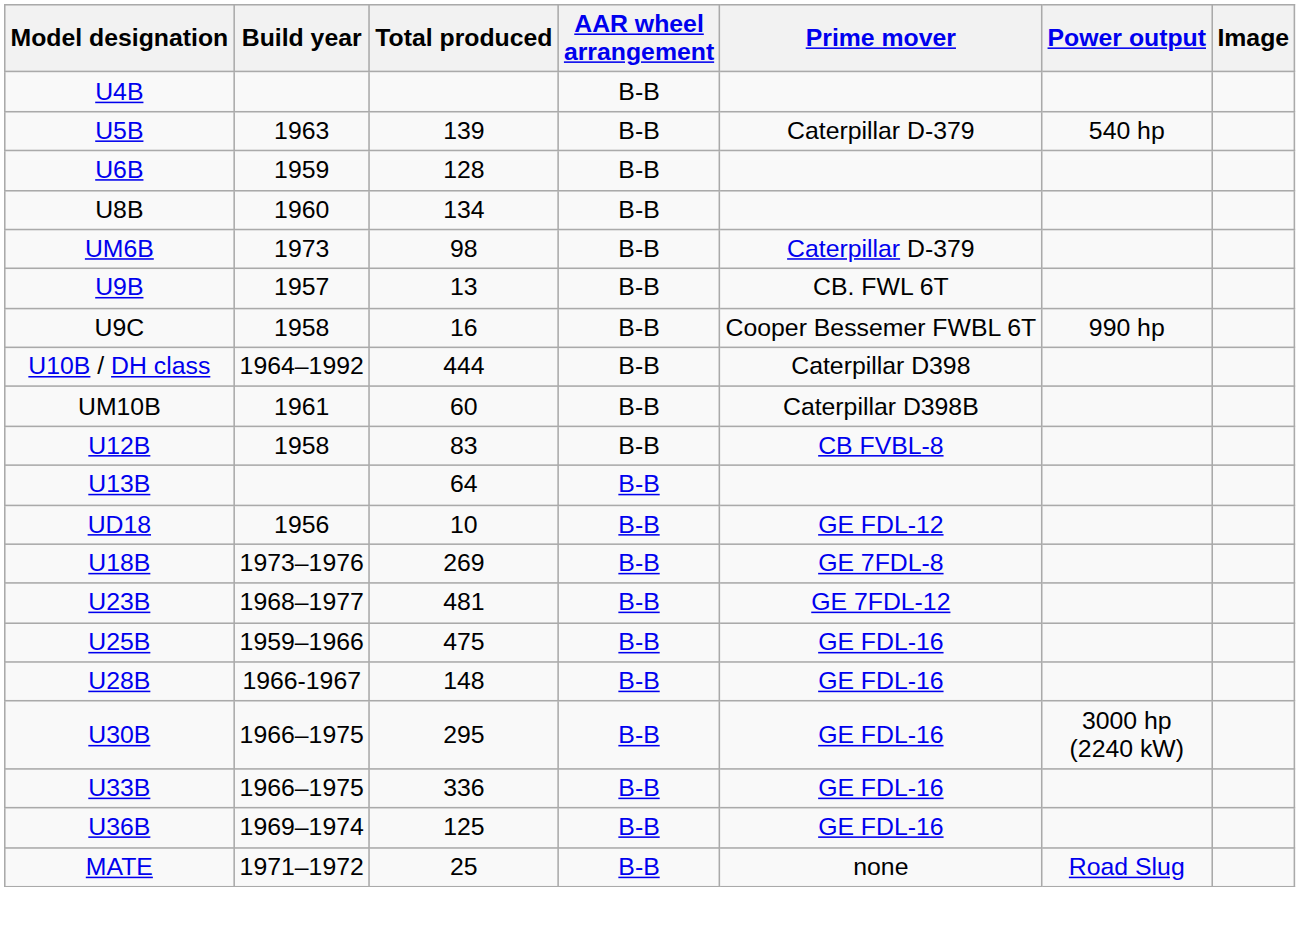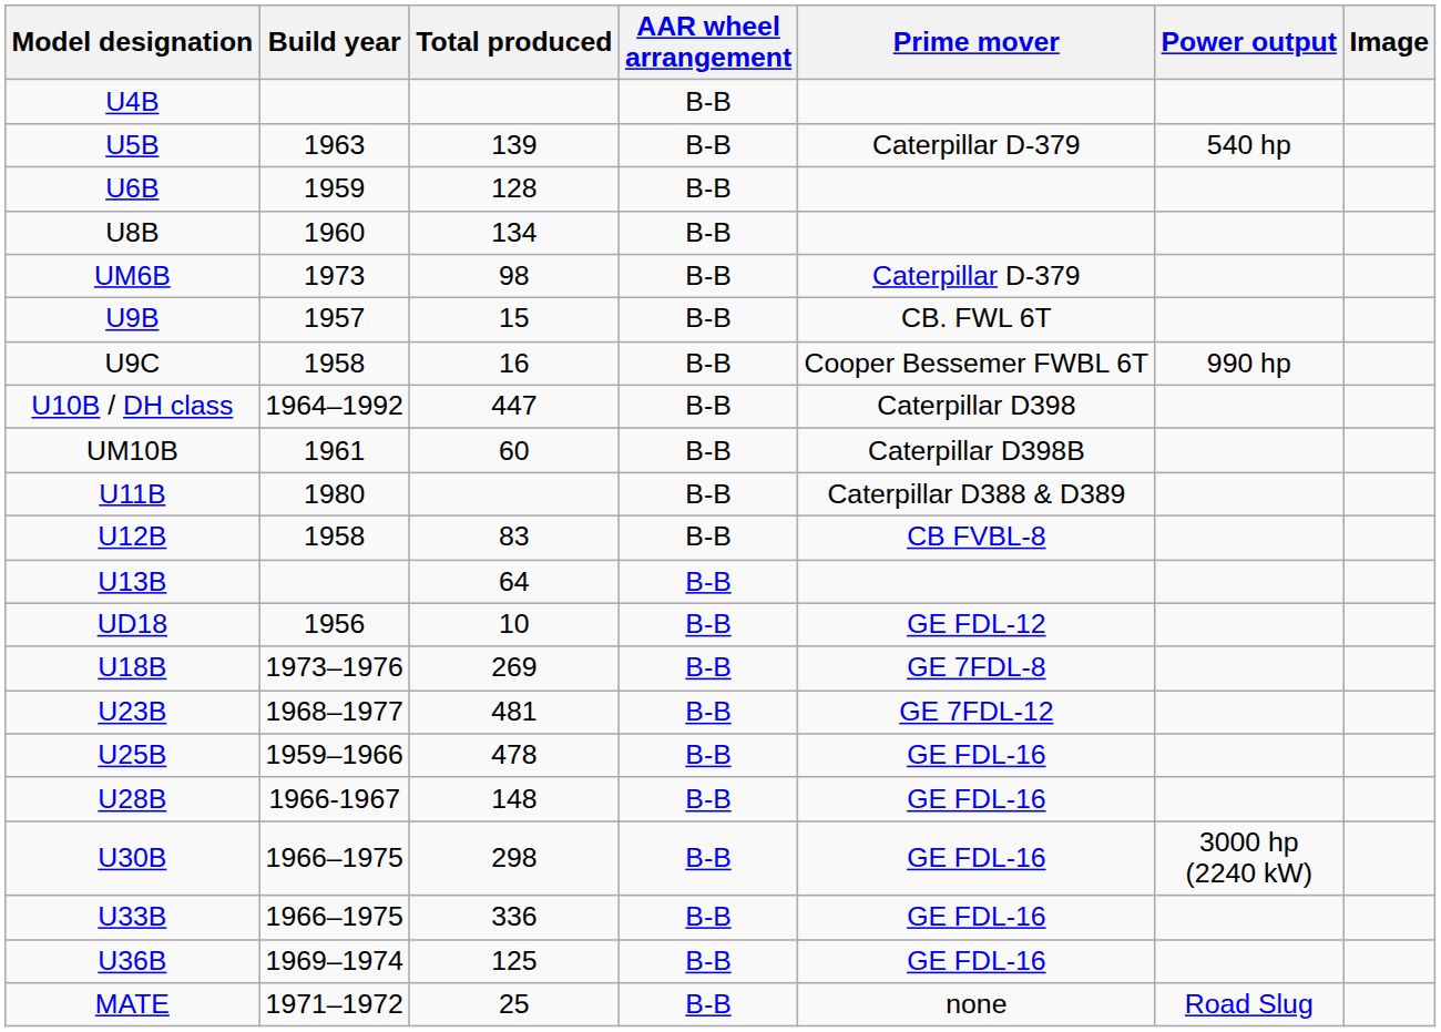U9B | Total produced: 13 -> 15
U10B / DH class | Total produced: 444 -> 447
+ row: U11B | 1980 | B-B | Caterpillar D388 & D389
U25B | Total produced: 475 -> 478
U30B | Total produced: 295 -> 298
